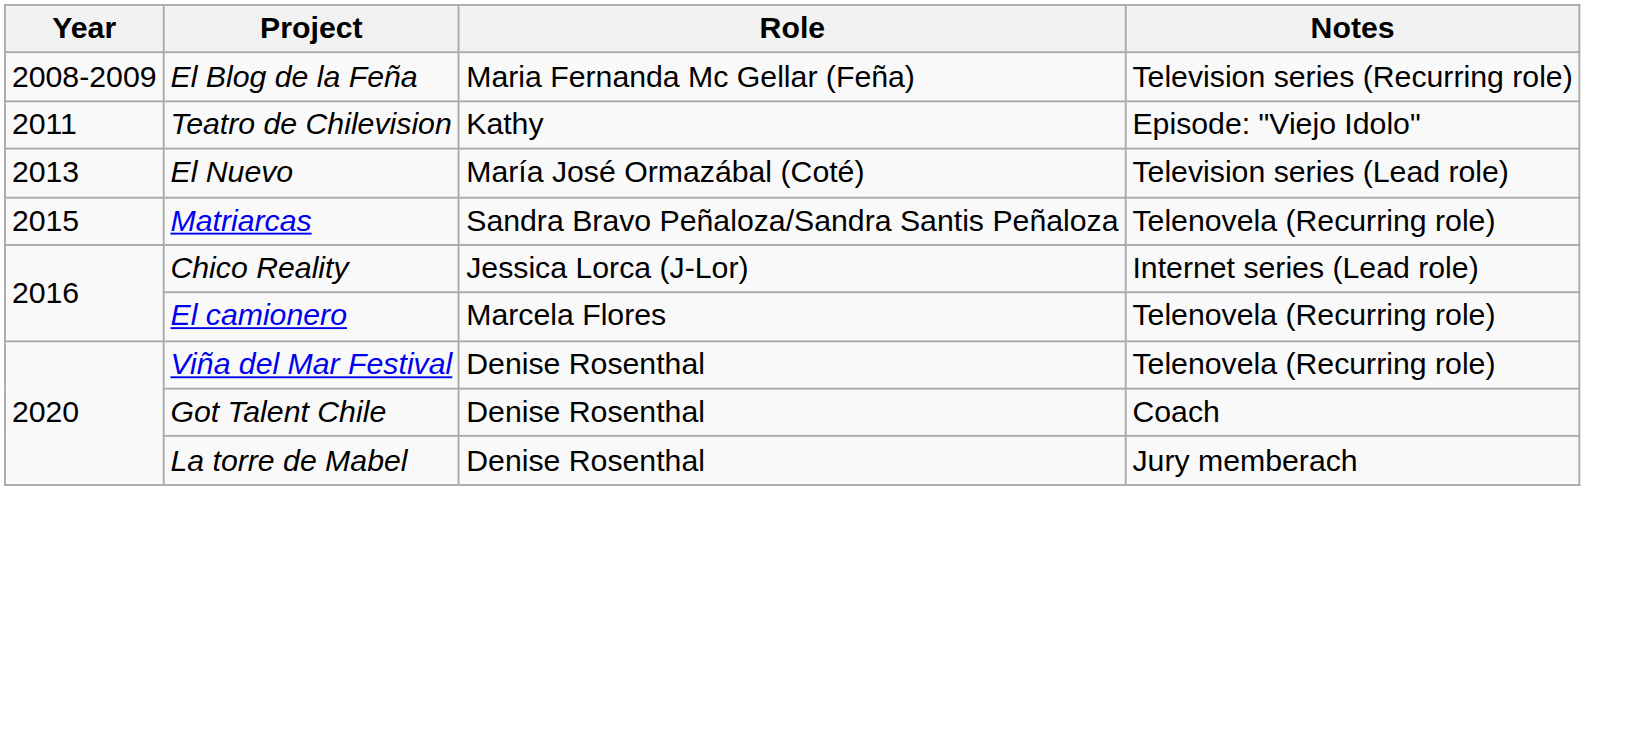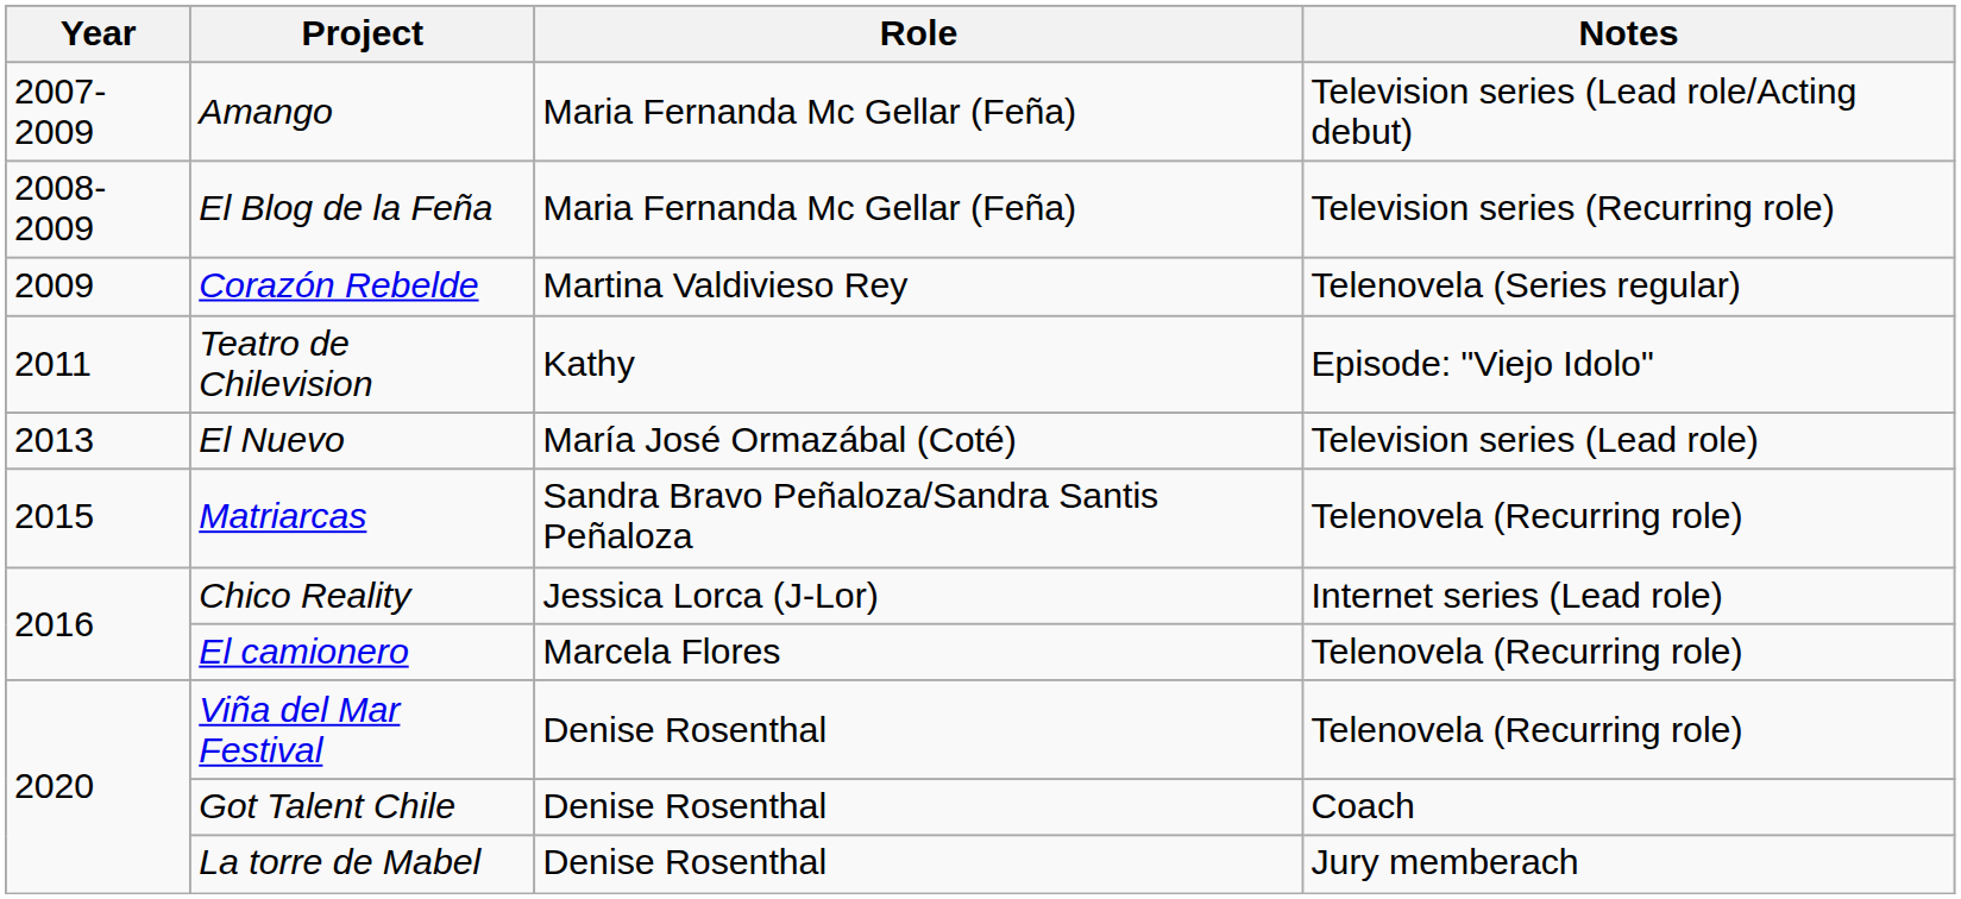+ row: 2007-2009 | Amango | Maria Fernanda Mc Gellar (Feña) | Television series (Lead role/Acting debut)
+ row: 2009 | Corazón Rebelde | Martina Valdivieso Rey | Telenovela (Series regular)
